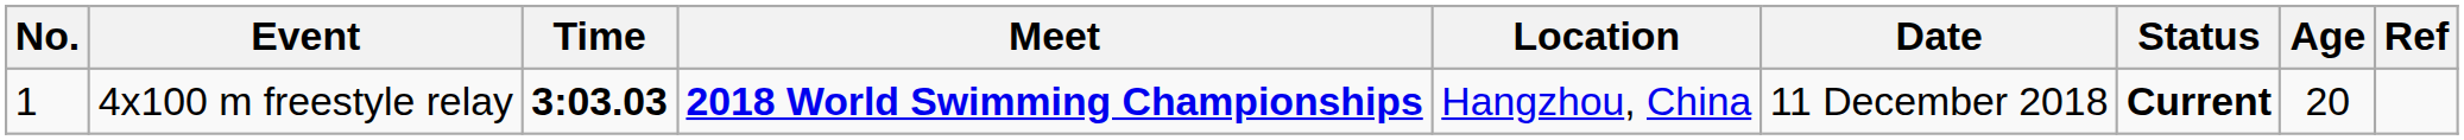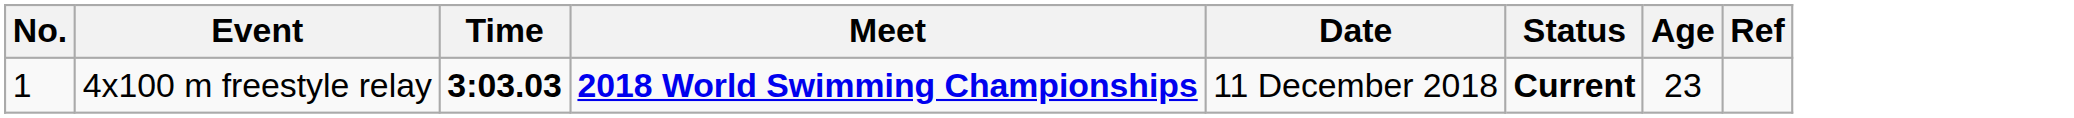- column: Location | Hangzhou, China
4x100 m freestyle relay | Age: 20 -> 23
